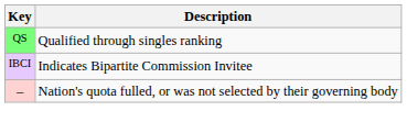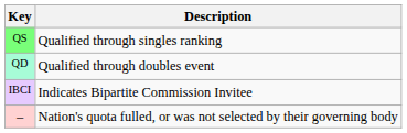+ row: QD | Qualified through doubles event
